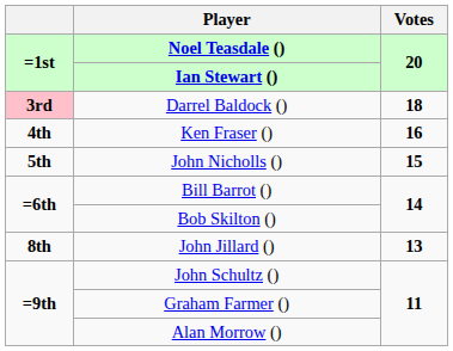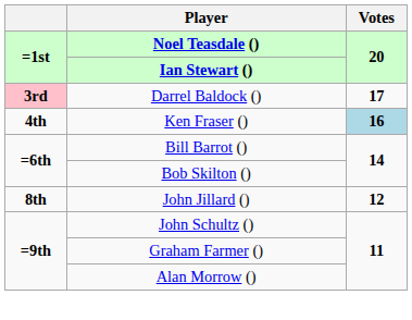Darrel Baldock () | Votes: 18 -> 17
Ken Fraser () | Votes: no background -> lightblue background
- row: 5th | John Nicholls () | 15
John Jillard () | Votes: 13 -> 12
